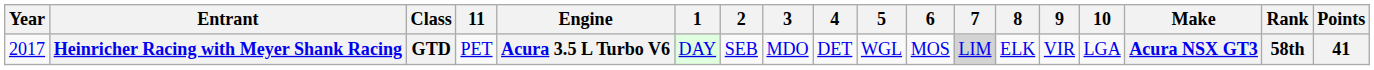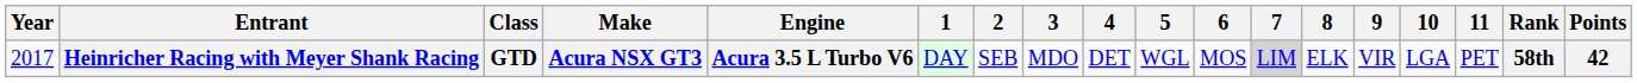columns swapped: Make <-> 11
Heinricher Racing with Meyer Shank Racing | Points: 41 -> 42
